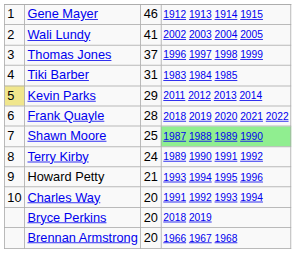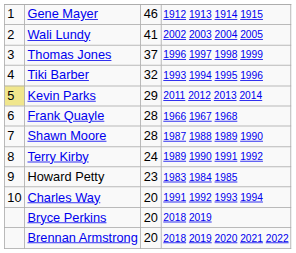Tiki Barber | column 3: 31 -> 32
Tiki Barber | column 4: 1983 1984 1985 -> 1993 1994 1995 1996
Frank Quayle | column 4: 2018 2019 2020 2021 2022 -> 1966 1967 1968
Shawn Moore | column 3: 25 -> 28
Shawn Moore | column 4: lightgreen background -> no background
Howard Petty | column 3: 21 -> 23
Howard Petty | column 4: 1993 1994 1995 1996 -> 1983 1984 1985
Brennan Armstrong | column 4: 1966 1967 1968 -> 2018 2019 2020 2021 2022
